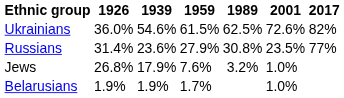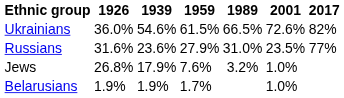Ukrainians | 1989: 62.5% -> 66.5%
Russians | 1926: 31.4% -> 31.6%
Russians | 1989: 30.8% -> 31.0%
